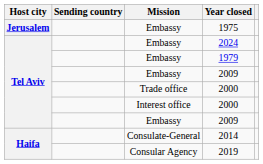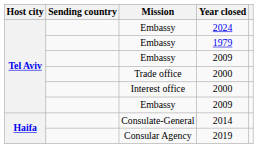- row: Jerusalem | Embassy | 1975
